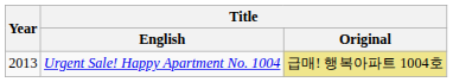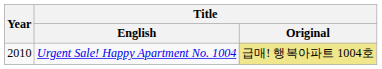Urgent Sale! Happy Apartment No. 1004 | Year: 2013 -> 2010
